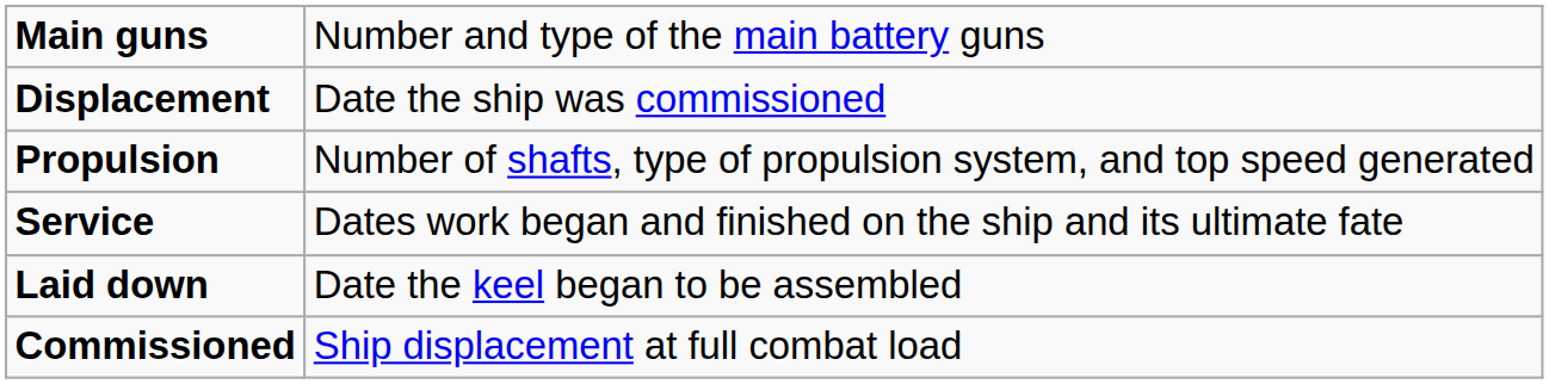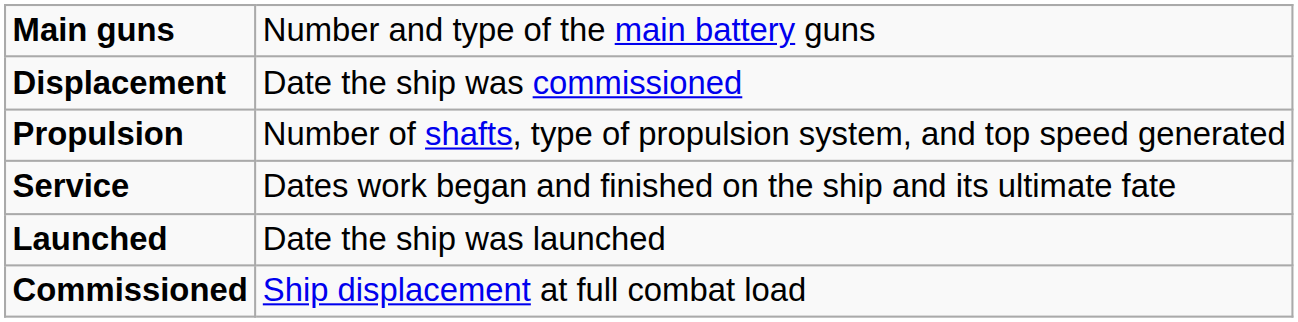- row: Laid down | Date the keel began to be assembled
+ row: Launched | Date the ship was launched
